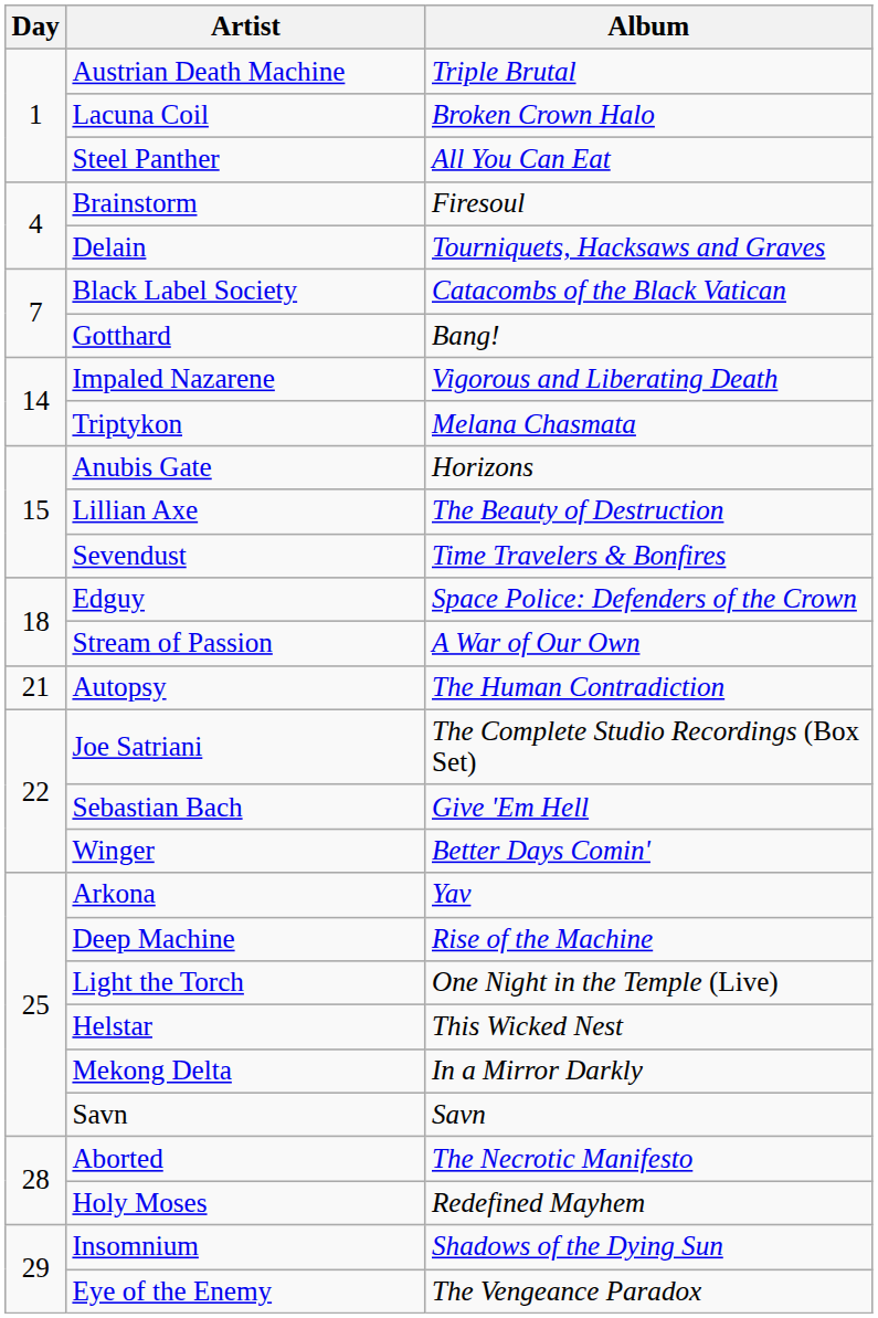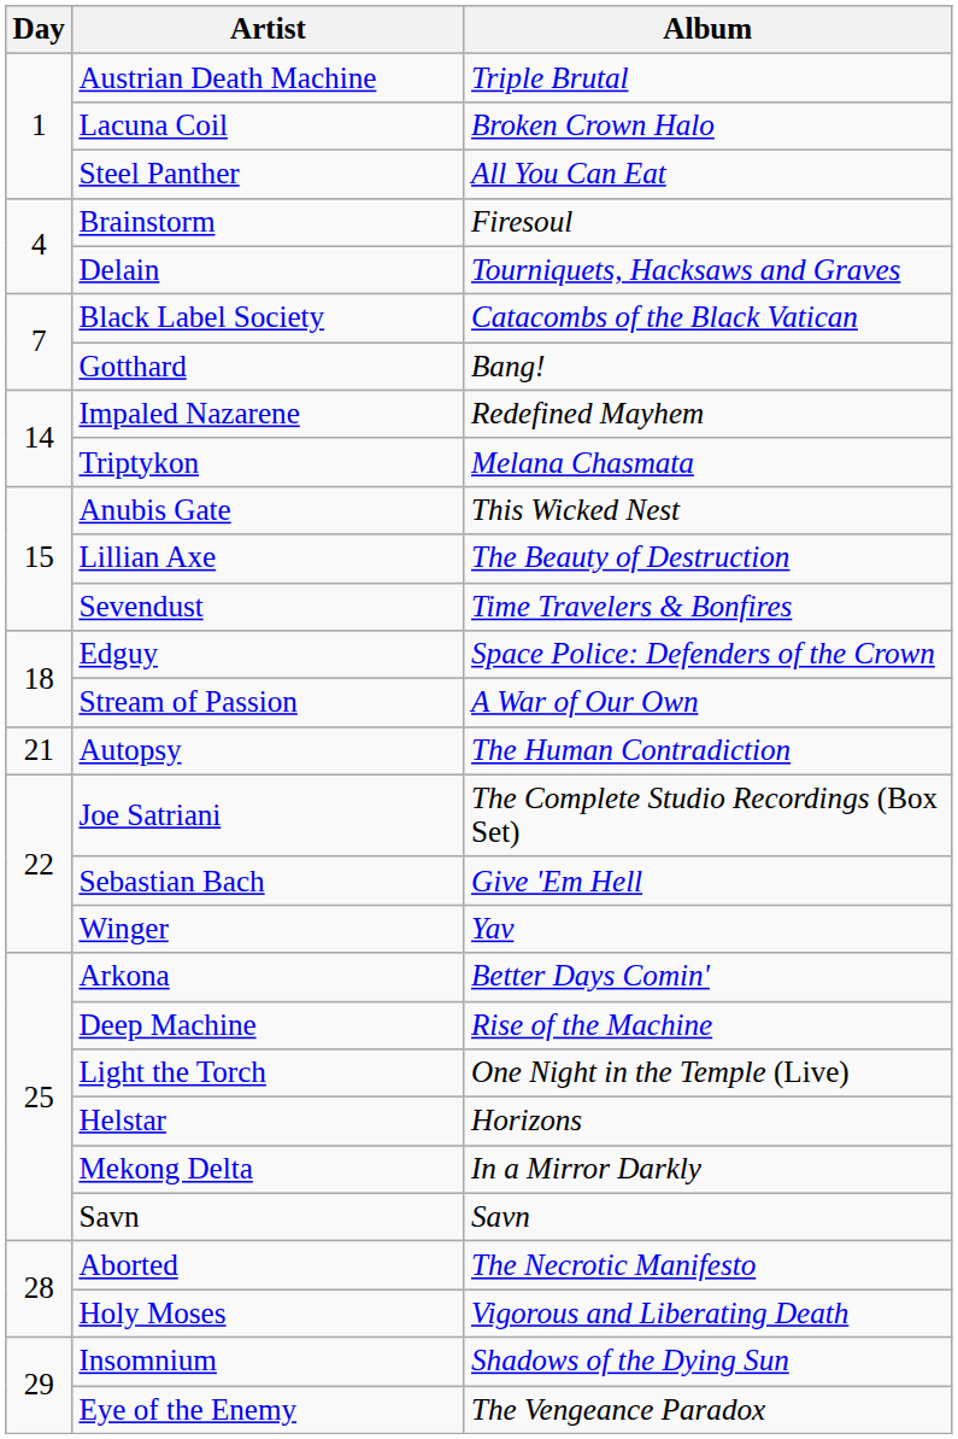Impaled Nazarene | Album: Vigorous and Liberating Death -> Redefined Mayhem
Anubis Gate | Album: Horizons -> This Wicked Nest
Winger | Album: Better Days Comin' -> Yav
Arkona | Album: Yav -> Better Days Comin'
Helstar | Album: This Wicked Nest -> Horizons
Holy Moses | Album: Redefined Mayhem -> Vigorous and Liberating Death
